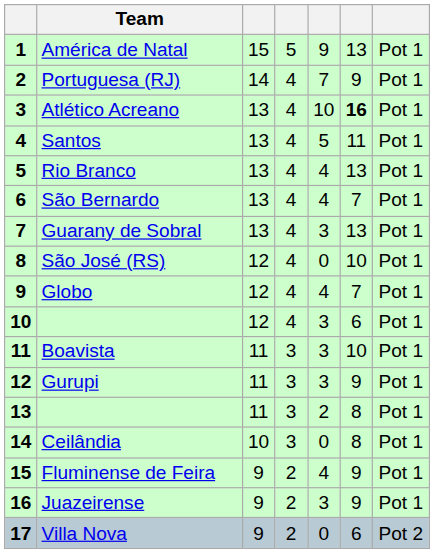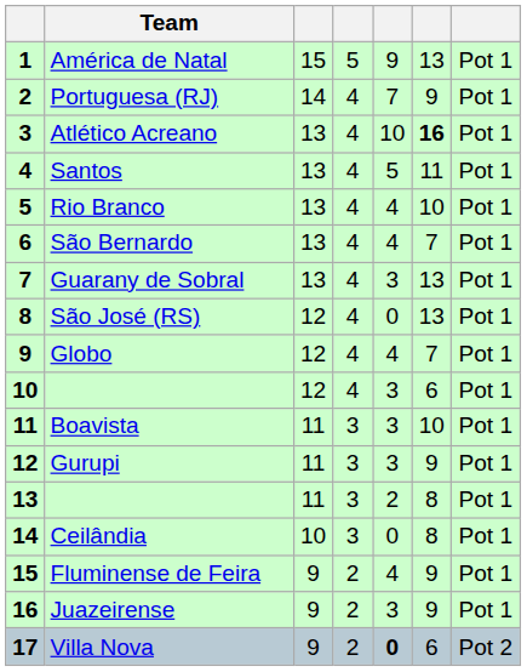Rio Branco | column 6: 13 -> 10
São José (RS) | column 6: 10 -> 13
Villa Nova | column 5: normal -> bold
